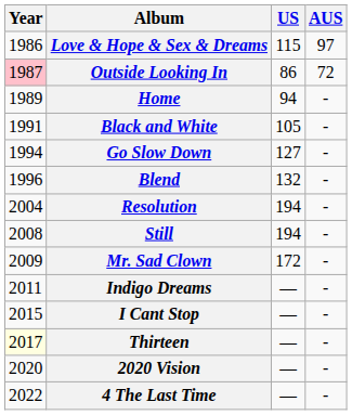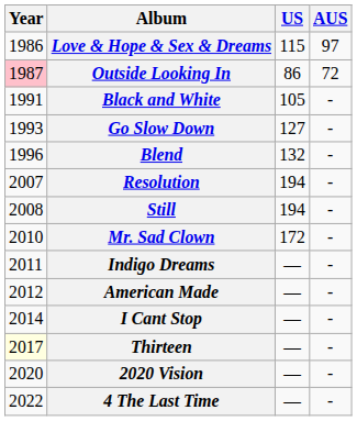- row: 1989 | Home | 94 | -
Go Slow Down | Year: 1994 -> 1993
Resolution | Year: 2004 -> 2007
Mr. Sad Clown | Year: 2009 -> 2010
+ row: 2012 | American Made | — | -
I Cant Stop | Year: 2015 -> 2014
